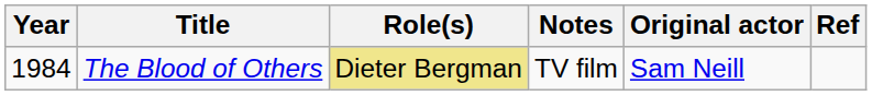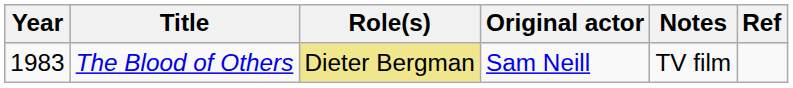columns swapped: Notes <-> Original actor
The Blood of Others | Year: 1984 -> 1983
